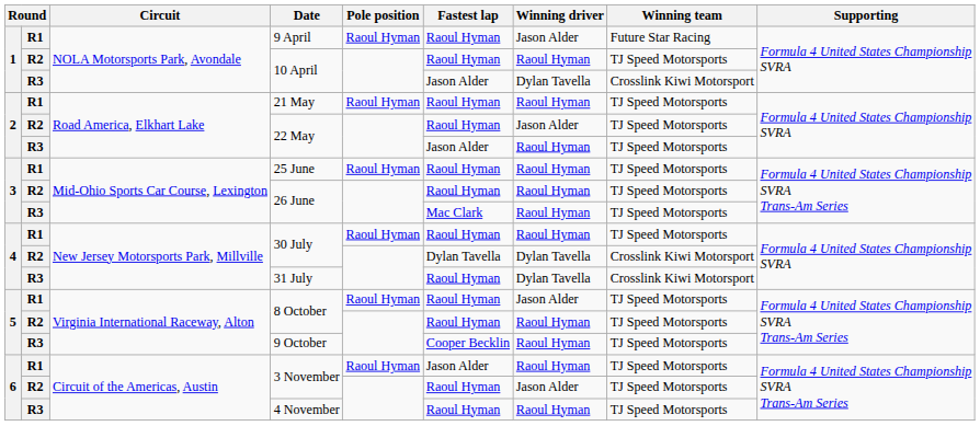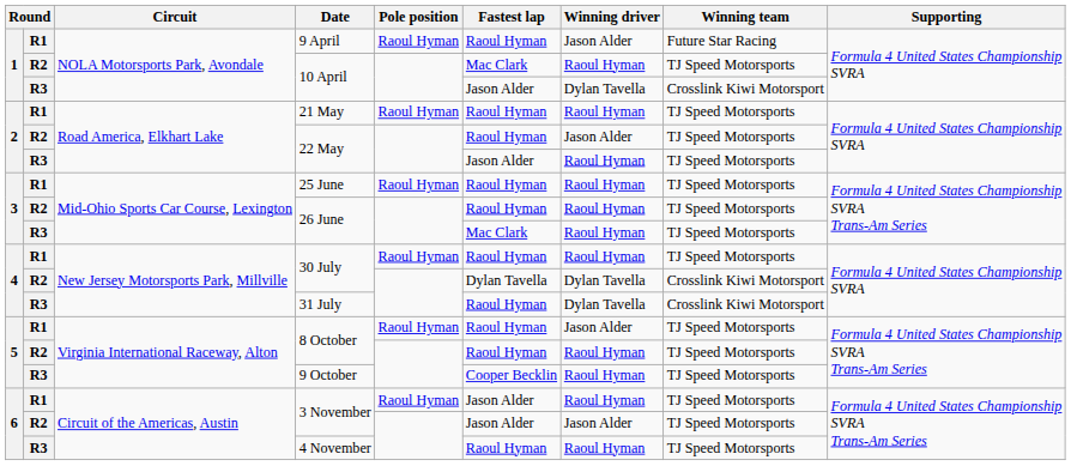R2 / 10 April | Fastest lap: Raoul Hyman -> Mac Clark
R2 / 3 November | Fastest lap: Raoul Hyman -> Jason Alder
